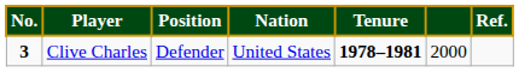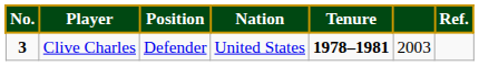Clive Charles | column 6: 2000 -> 2003
